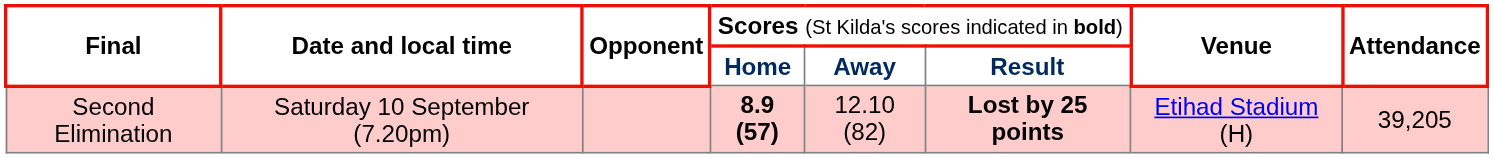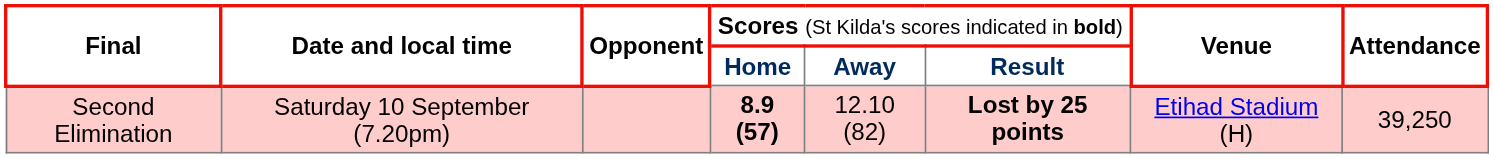Second Elimination | column 8: 39,205 -> 39,250
